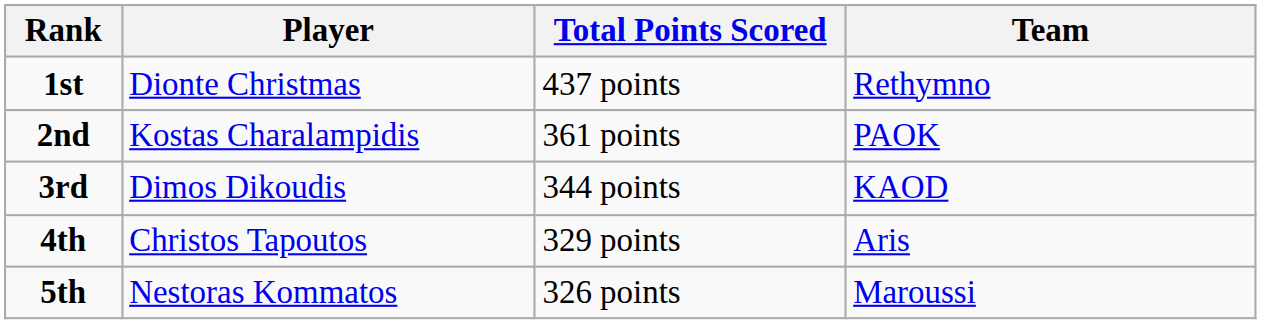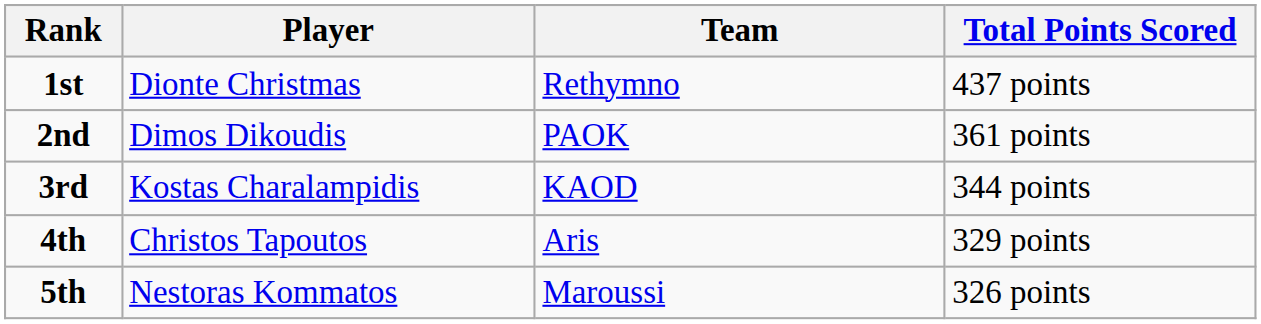columns swapped: Team <-> Total Points Scored
2nd | Player: Kostas Charalampidis -> Dimos Dikoudis
3rd | Player: Dimos Dikoudis -> Kostas Charalampidis
